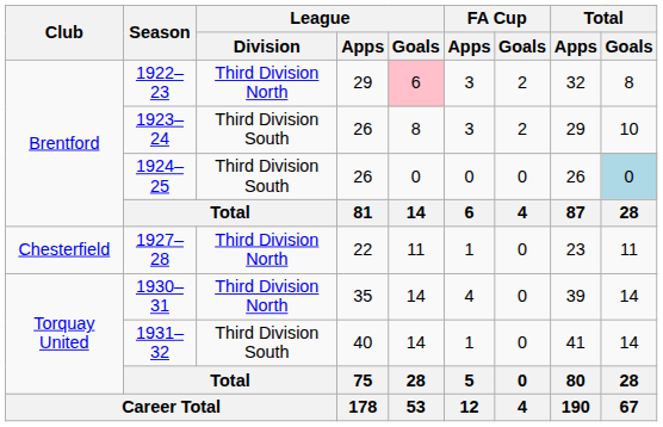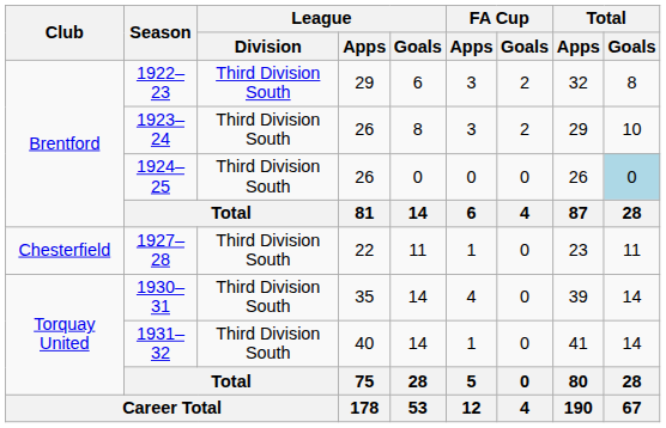1922–23 | League / Division: Third Division North -> Third Division South
1922–23 | League / Goals: pink background -> no background
1927–28 | League / Division: Third Division North -> Third Division South
1930–31 | League / Division: Third Division North -> Third Division South
